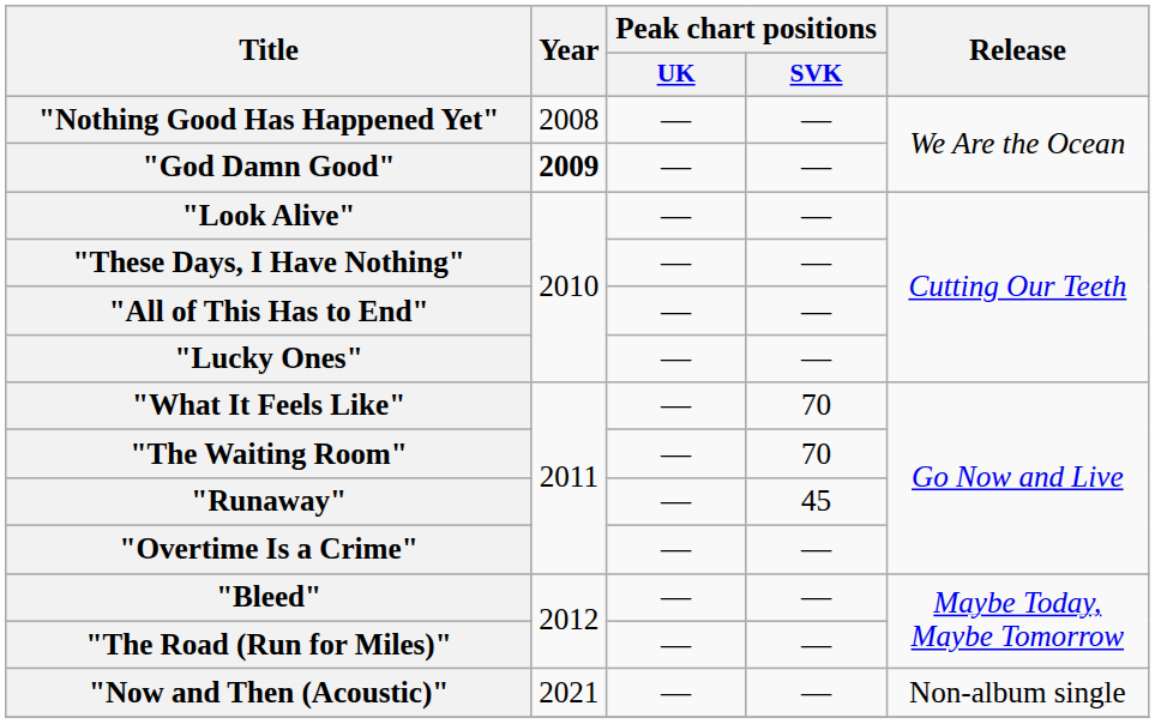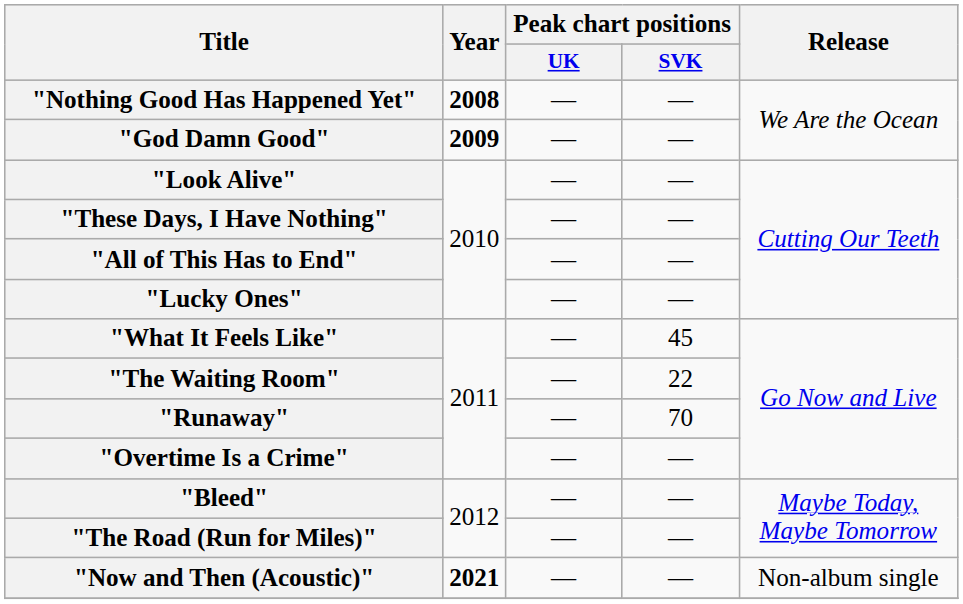"Nothing Good Has Happened Yet" | Year: normal -> bold
"What It Feels Like" | Peak chart positions / SVK: 70 -> 45
"The Waiting Room" | Peak chart positions / SVK: 70 -> 22
"Runaway" | Peak chart positions / SVK: 45 -> 70
"Now and Then (Acoustic)" | Year: normal -> bold
